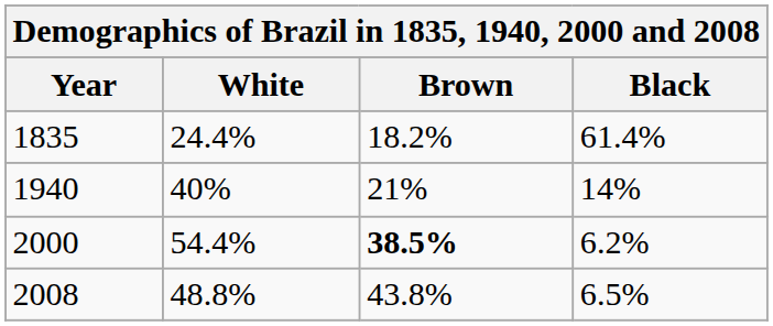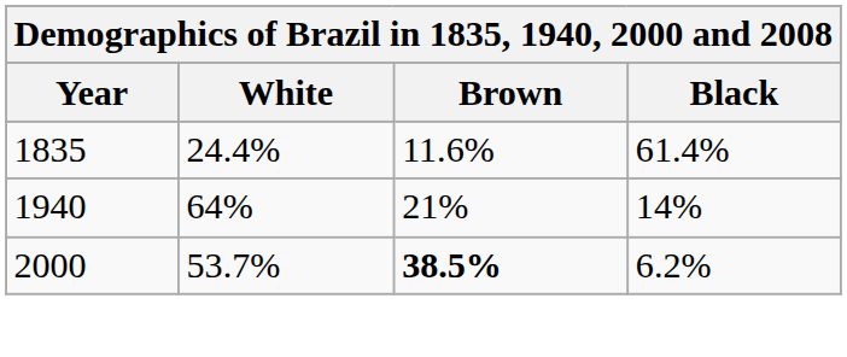1835 | Brown: 18.2% -> 11.6%
1940 | White: 40% -> 64%
2000 | White: 54.4% -> 53.7%
- row: 2008 | 48.8% | 43.8% | 6.5%
